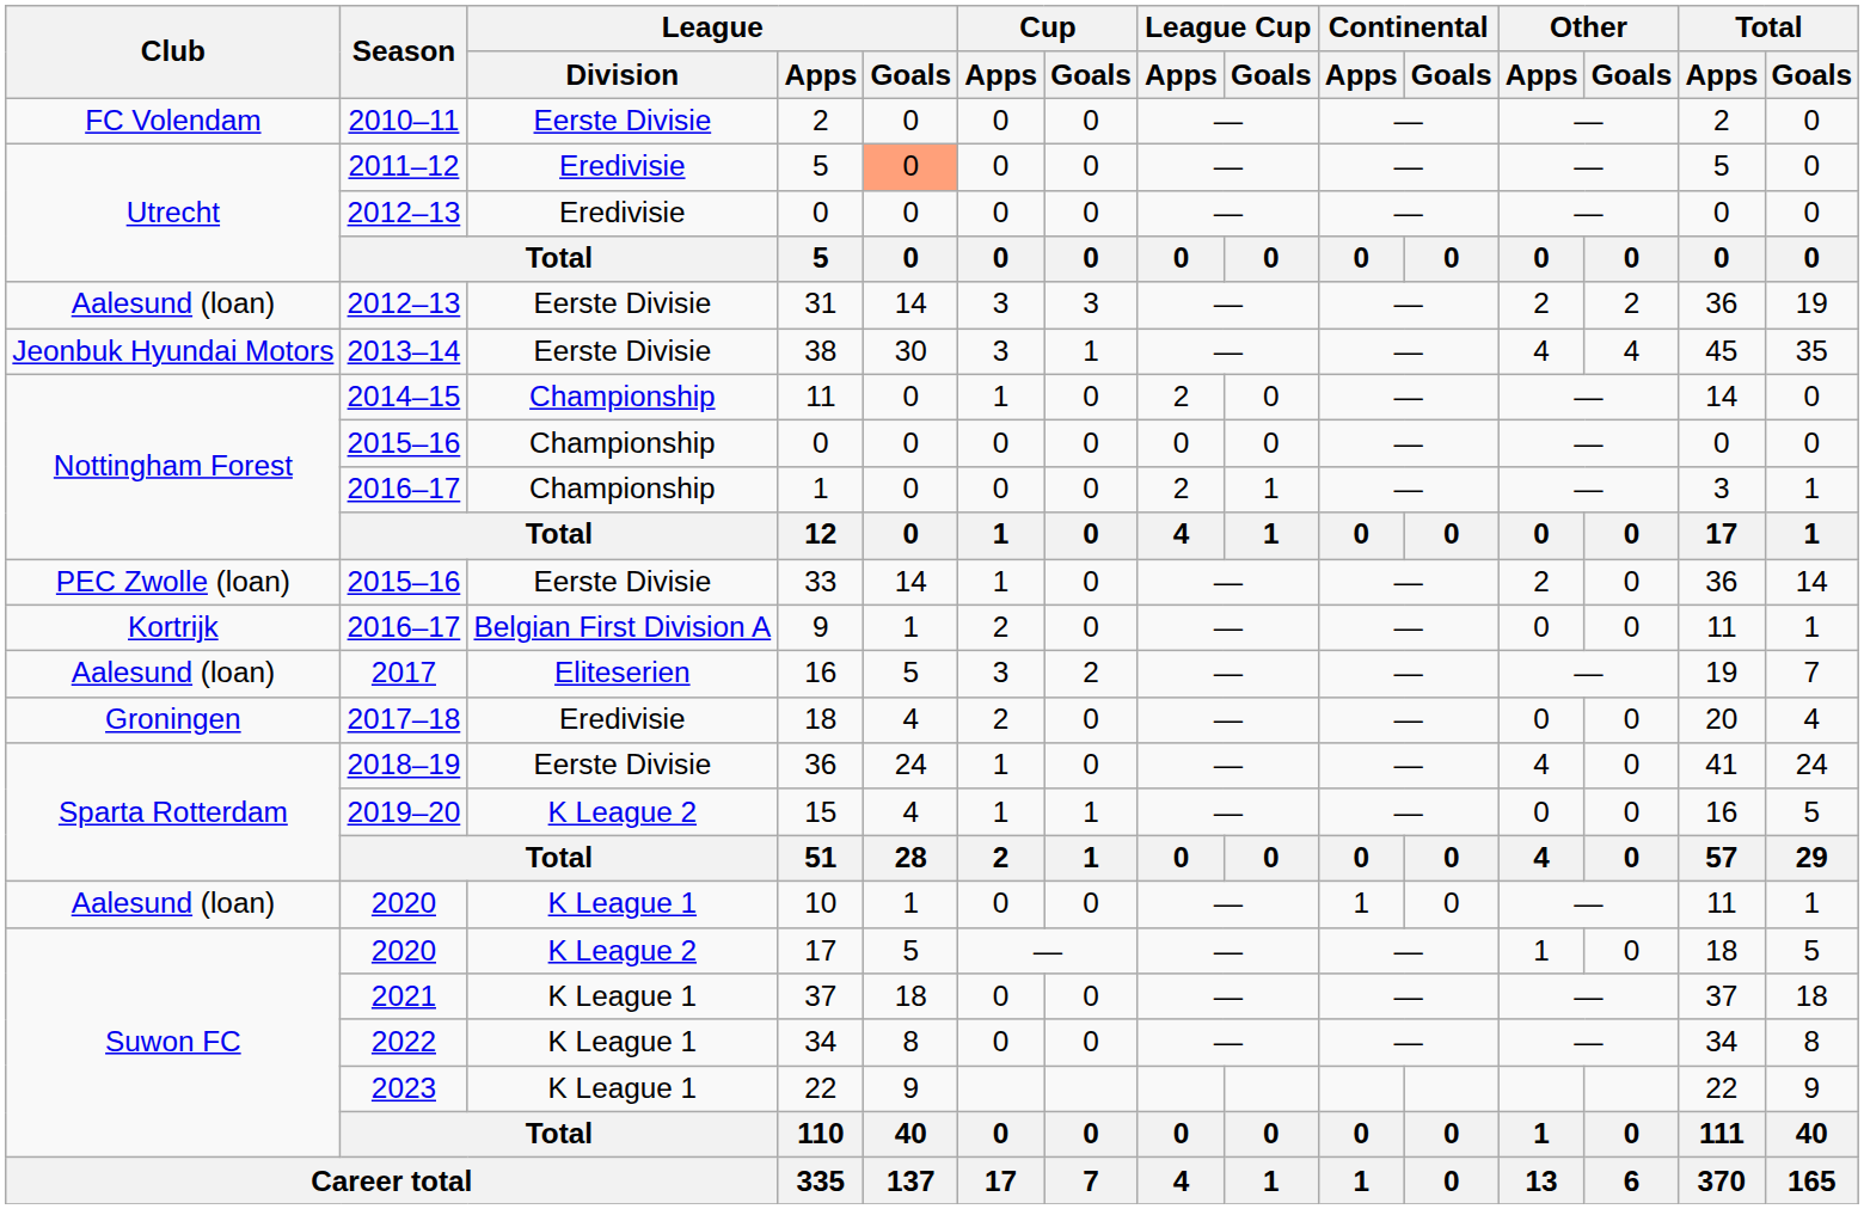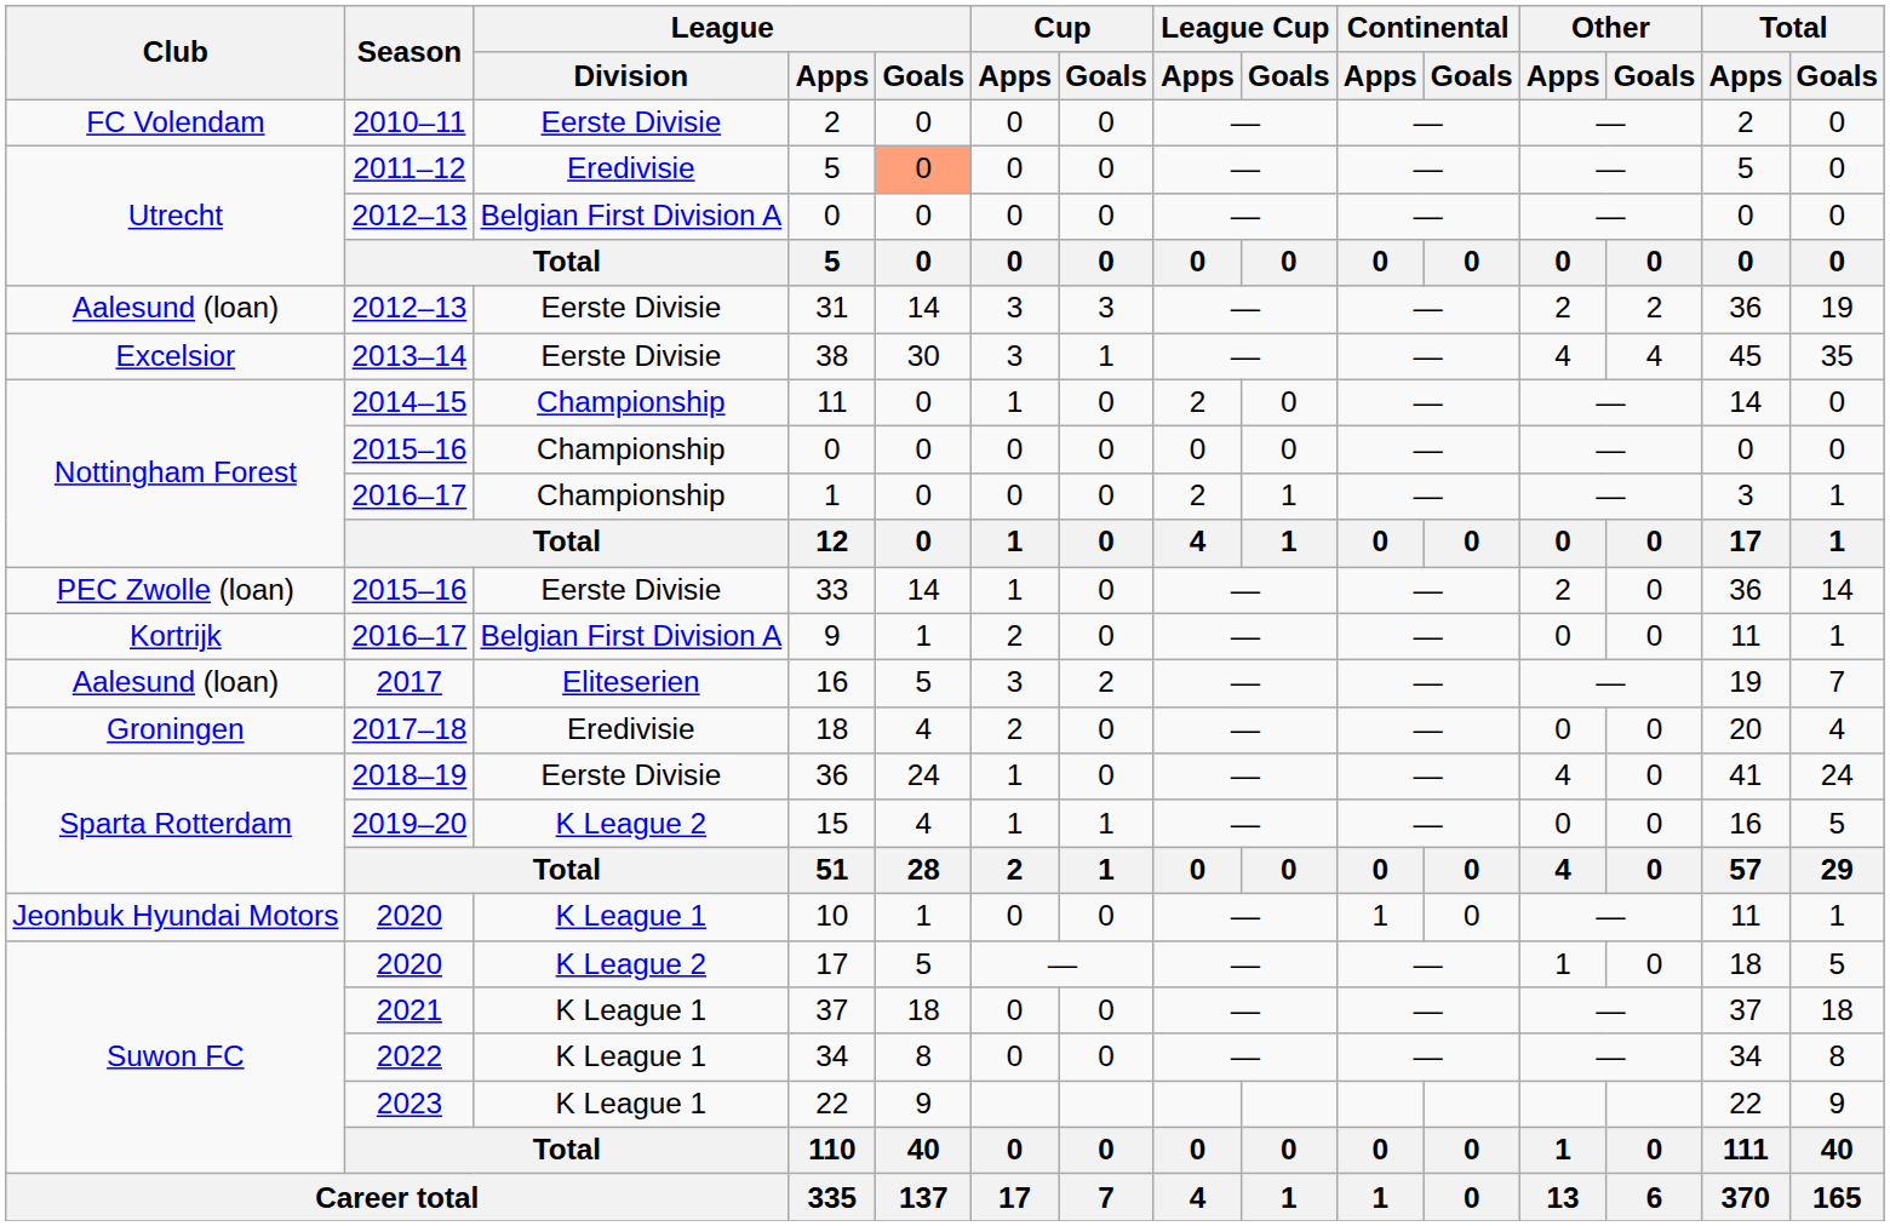2012–13 / 0 | League / Division: Eredivisie -> Belgian First Division A
38 | Club: Jeonbuk Hyundai Motors -> Excelsior
10 | Club: Aalesund (loan) -> Jeonbuk Hyundai Motors
